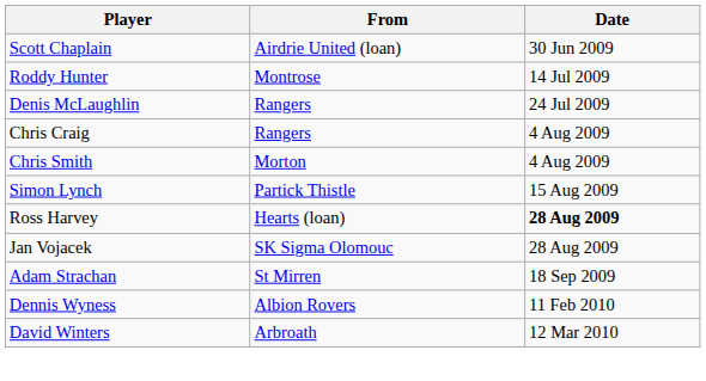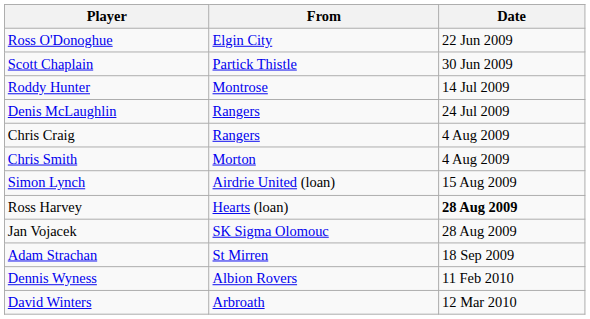+ row: Ross O'Donoghue | Elgin City | 22 Jun 2009
Scott Chaplain | From: Airdrie United (loan) -> Partick Thistle
Simon Lynch | From: Partick Thistle -> Airdrie United (loan)
